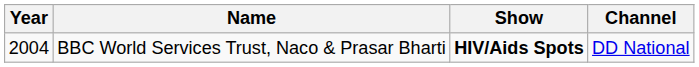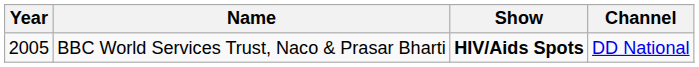BBC World Services Trust, Naco & Prasar Bharti | Year: 2004 -> 2005
